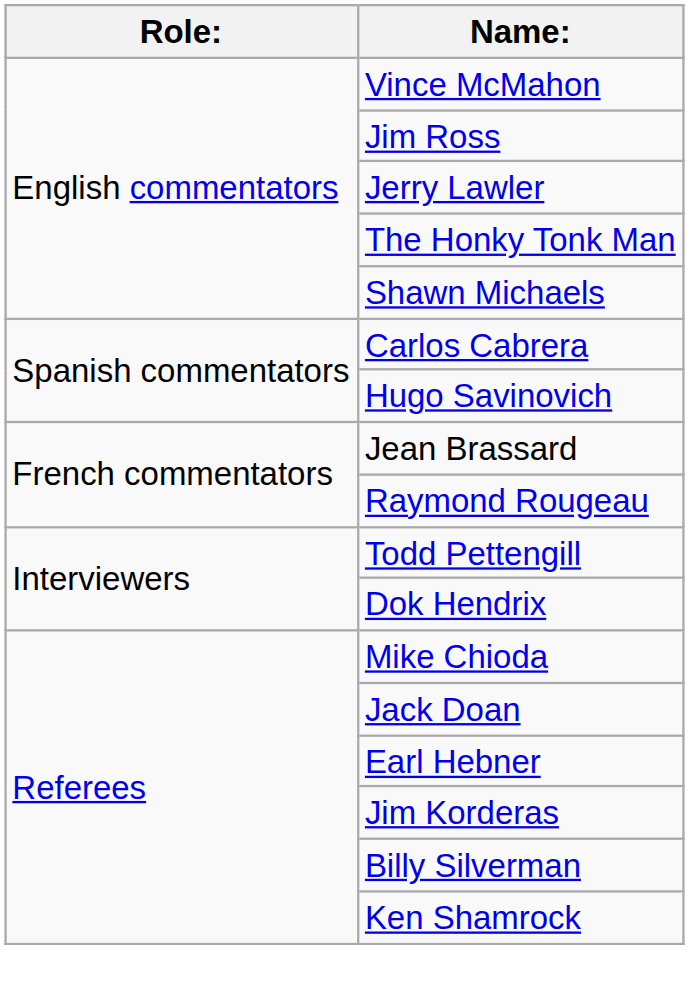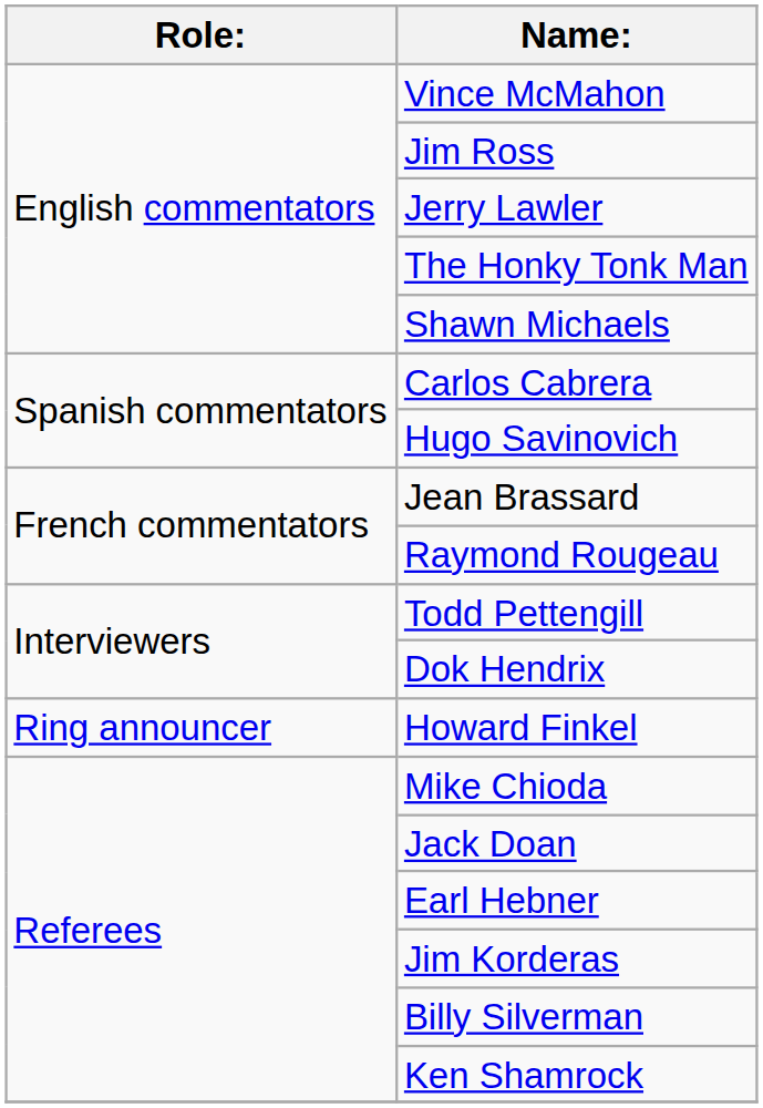+ row: Ring announcer | Howard Finkel
